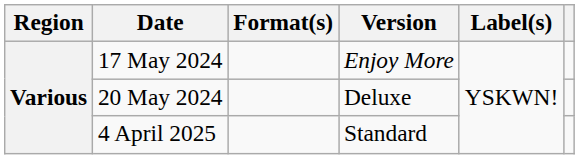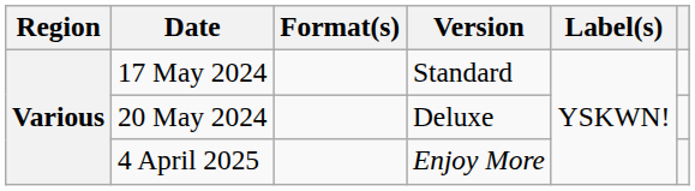17 May 2024 | Version: Enjoy More -> Standard
4 April 2025 | Version: Standard -> Enjoy More
